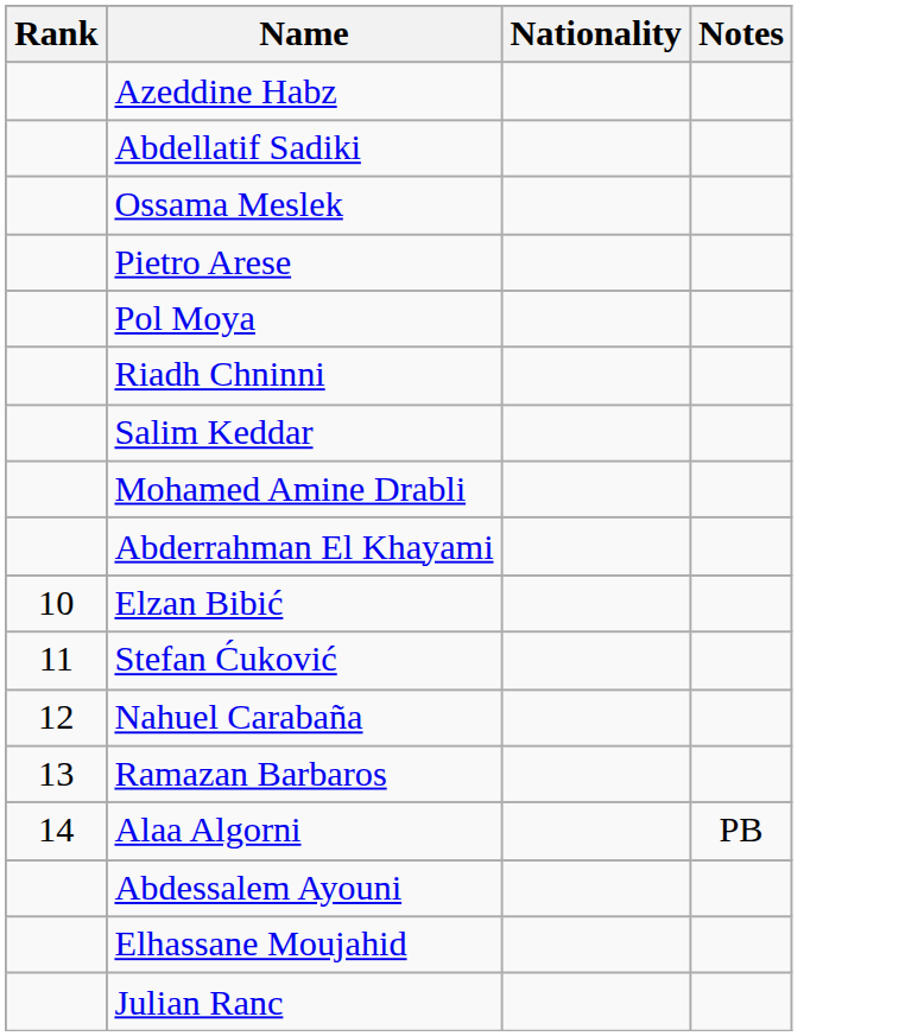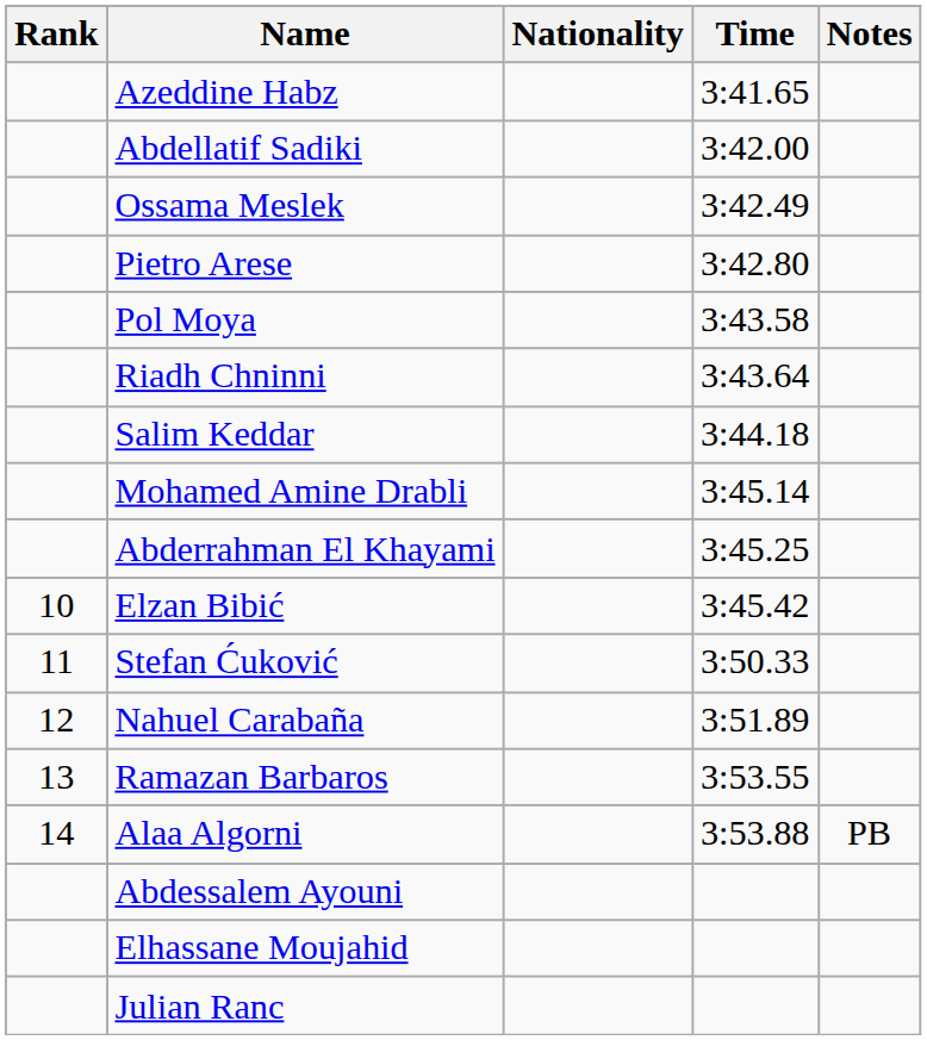+ column: Time | 3:41.65 | 3:42.00 | 3:42.49 | 3:42.80 | 3:43.58 | 3:43.64 | 3:44.18 | 3:45.14 | 3:45.25 | 3:45.42 | 3:50.33 | 3:51.89 | 3:53.55 | 3:53.88
